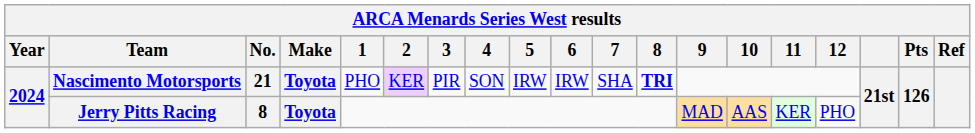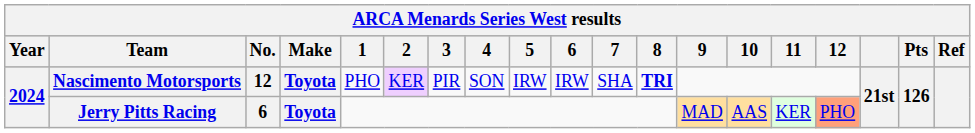Nascimento Motorsports | No.: 21 -> 12
Jerry Pitts Racing | No.: 8 -> 6
Jerry Pitts Racing | 12: no background -> lightsalmon background
